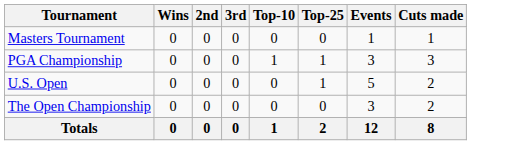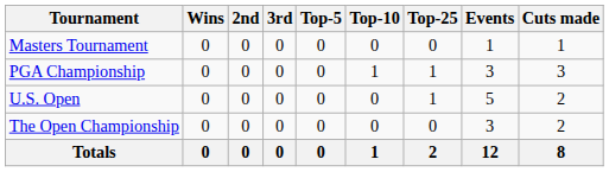+ column: Top-5 | 0 | 0 | 0 | 0 | 0
